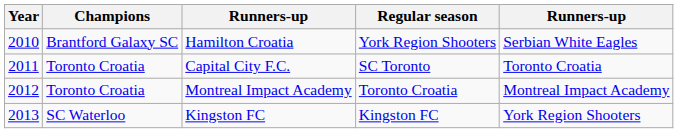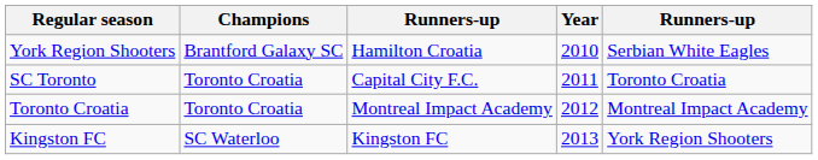columns swapped: Year <-> Regular season
